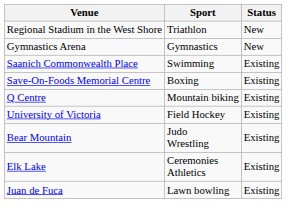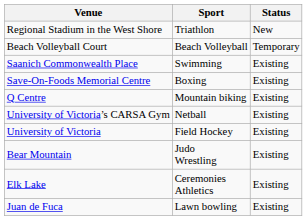- row: Gymnastics Arena | Gymnastics | New
+ row: Beach Volleyball Court | Beach Volleyball | Temporary
+ row: University of Victoria’s CARSA Gym | Netball | Existing
